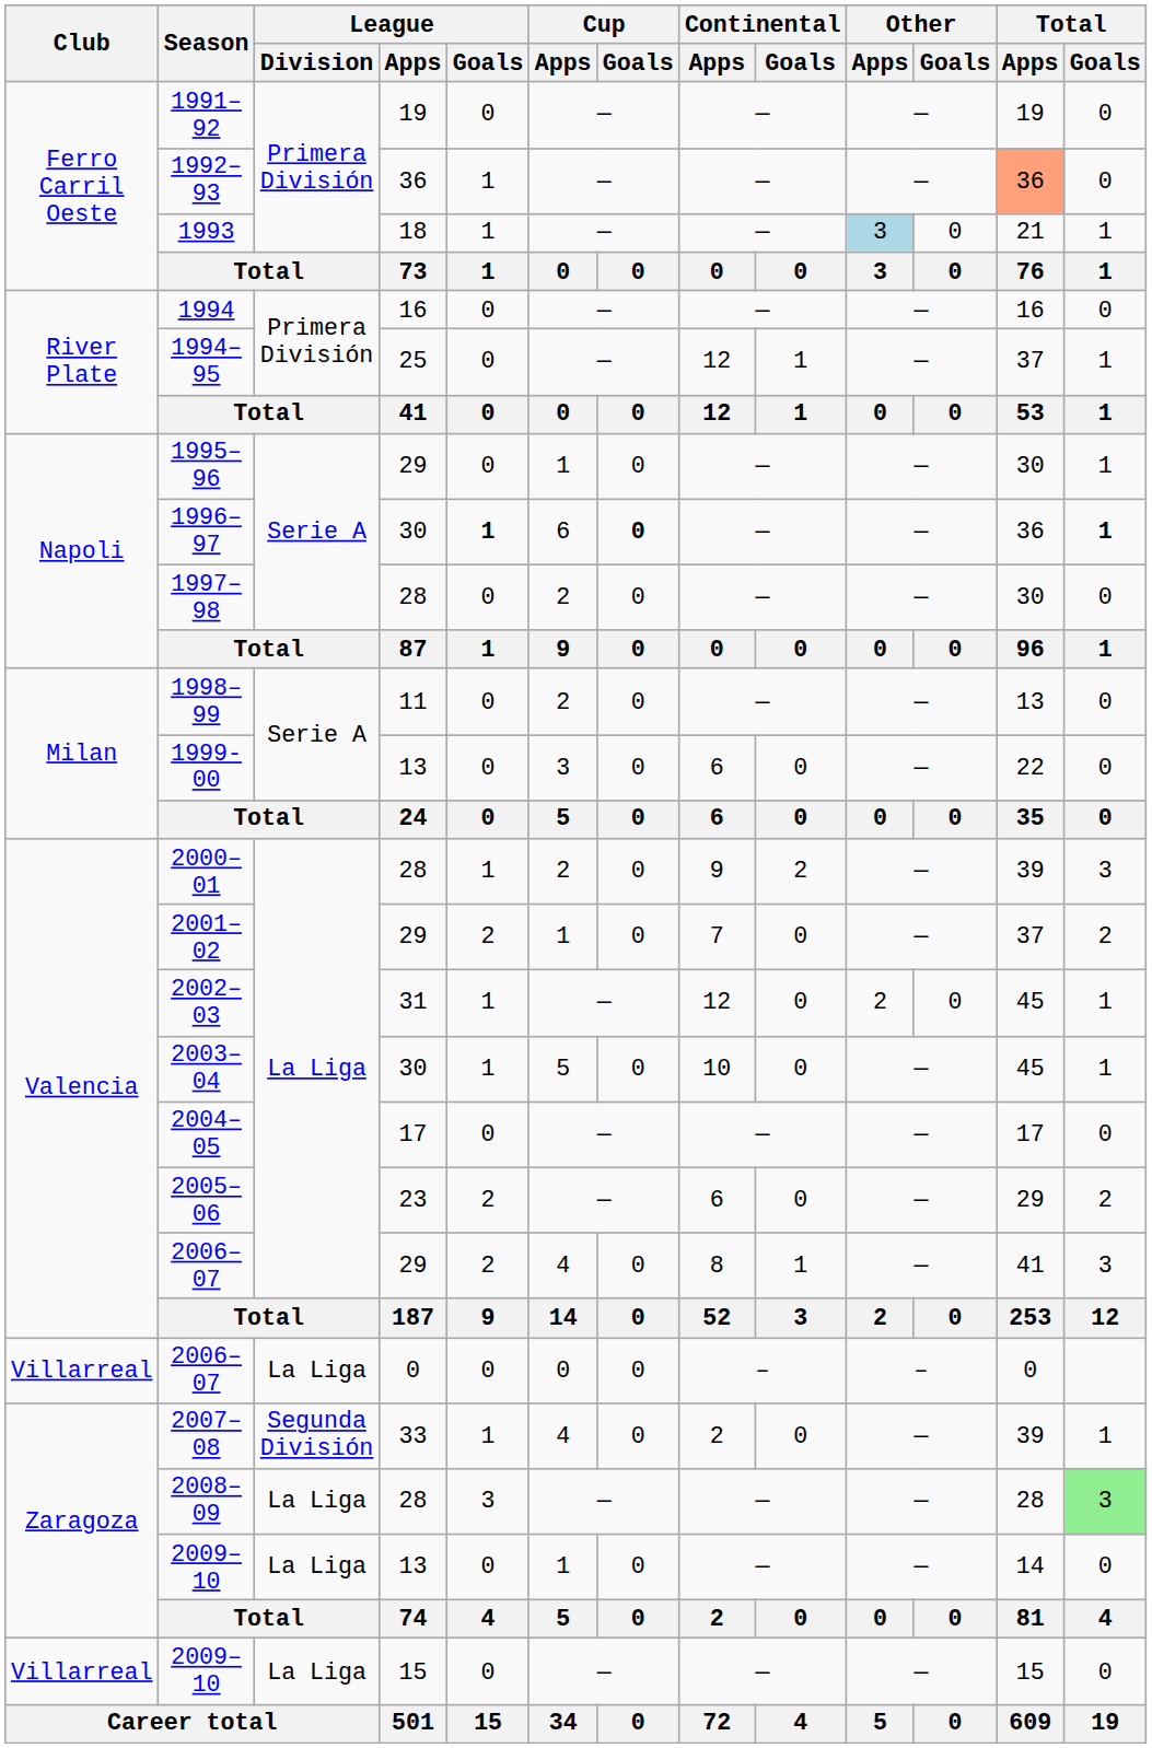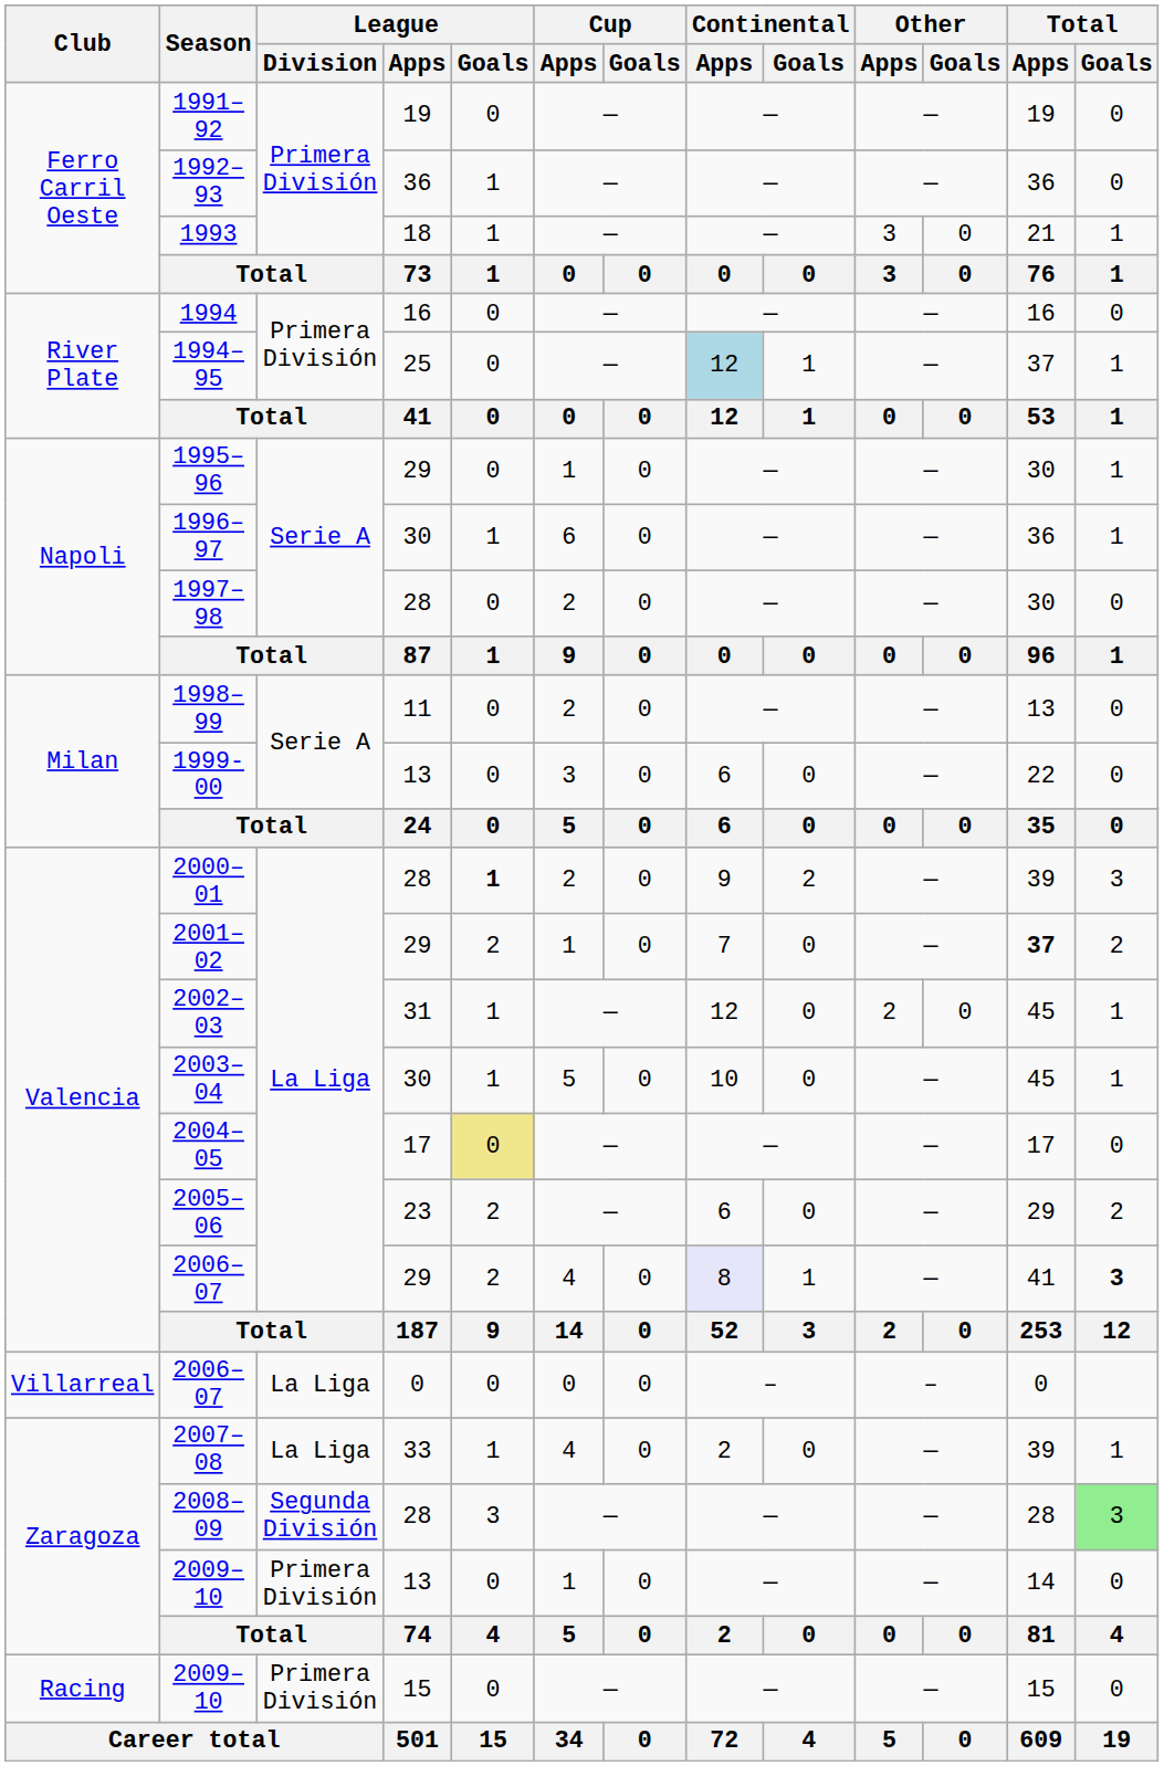1992–93 | Total / Apps: lightsalmon background -> no background
1993 | Other / Apps: lightblue background -> no background
1994–95 | Continental / Apps: no background -> lightblue background
1996–97 | League / Goals: bold -> normal
1996–97 | Cup / Goals: bold -> normal
1996–97 | Total / Goals: bold -> normal
2000–01 | League / Goals: normal -> bold
2001–02 | Total / Apps: normal -> bold
2004–05 | League / Goals: no background -> khaki background
2006–07 / 29 | Continental / Apps: no background -> lavender background
2006–07 / 29 | Total / Goals: normal -> bold
2007–08 | League / Division: Segunda División -> La Liga
2008–09 | League / Division: La Liga -> Segunda División
2009–10 / 13 | League / Division: La Liga -> Primera División
2009–10 / 15 | Club: Villarreal -> Racing
2009–10 / 15 | League / Division: La Liga -> Primera División
